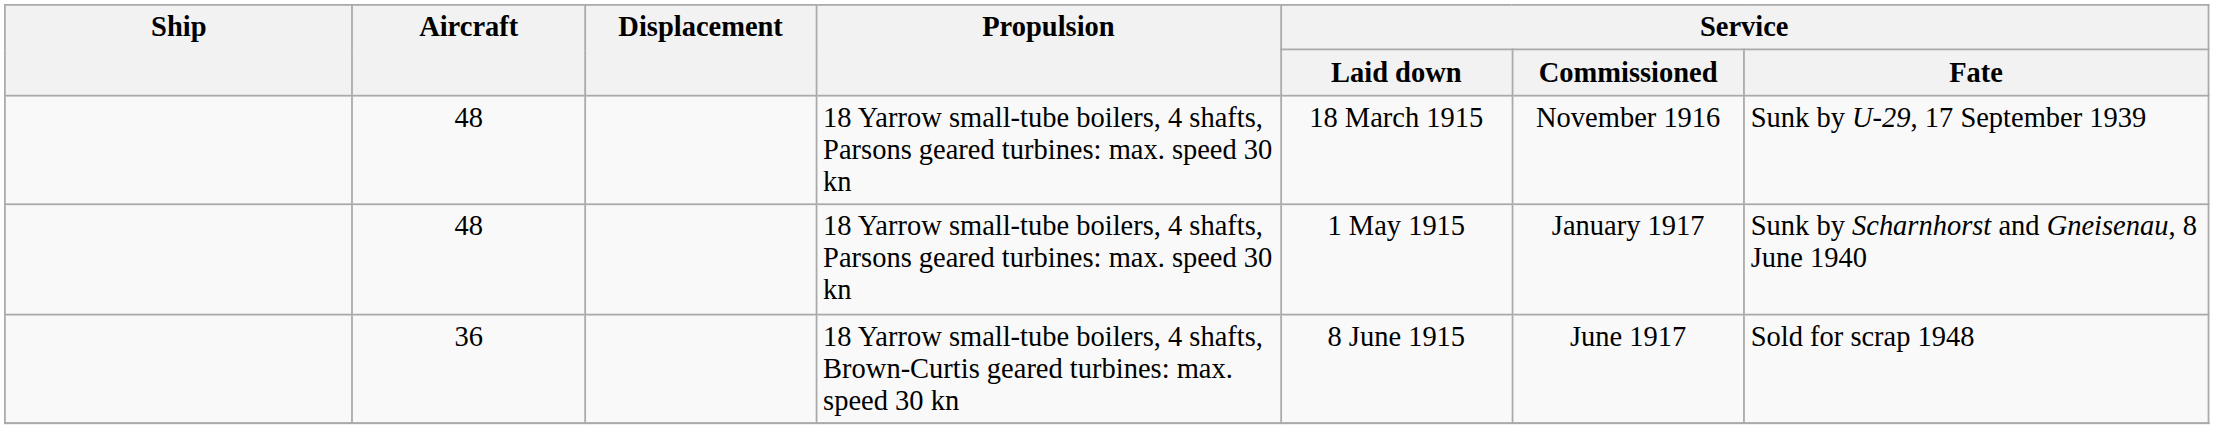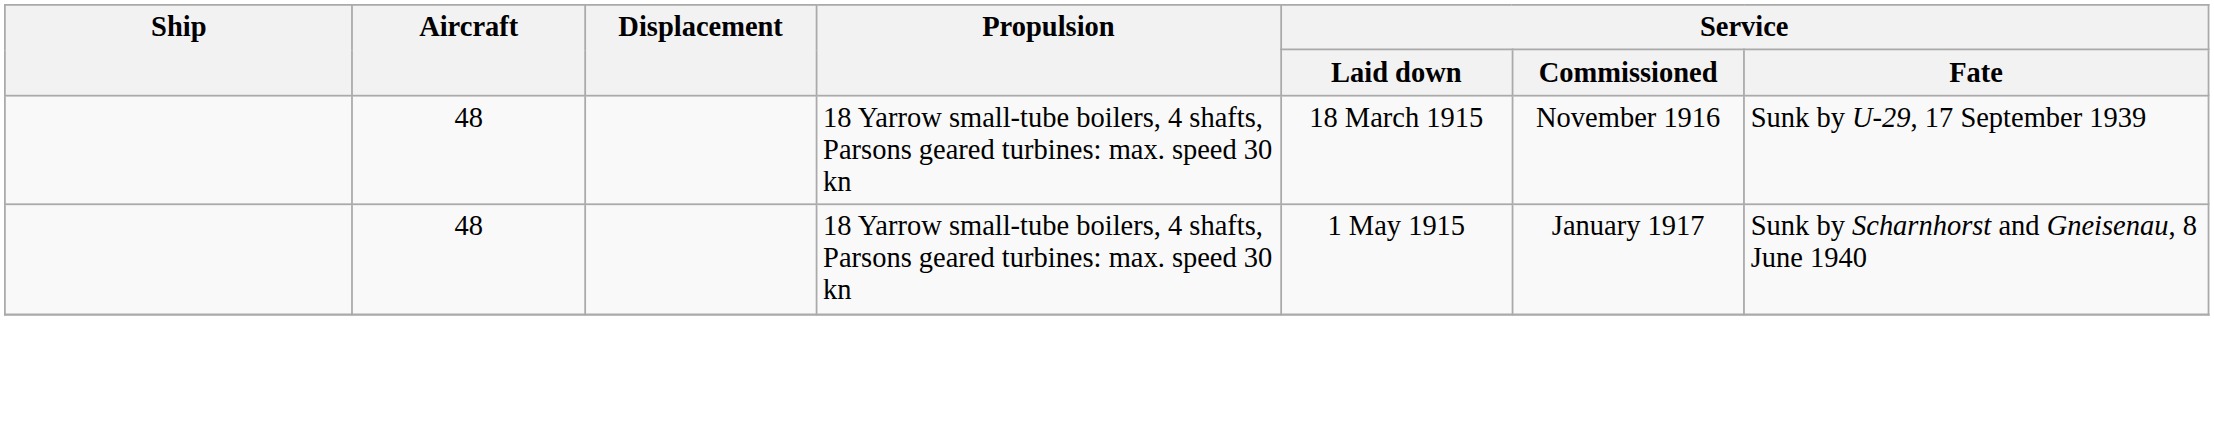- row: 36 | 18 Yarrow small-tube boilers, 4 shafts, Brown-Curtis geared turbines: max. speed 30 kn | 8 June 1915 | June 1917 | Sold for scrap 1948
